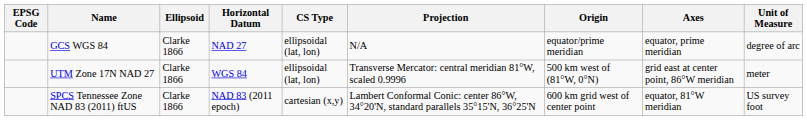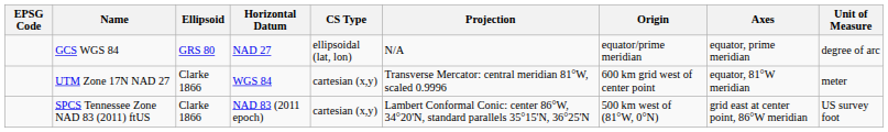GCS WGS 84 | Ellipsoid: Clarke 1866 -> GRS 80
UTM Zone 17N NAD 27 | CS Type: ellipsoidal (lat, lon) -> cartesian (x,y)
UTM Zone 17N NAD 27 | Origin: 500 km west of (81°W, 0°N) -> 600 km grid west of center point
UTM Zone 17N NAD 27 | Axes: grid east at center point, 86°W meridian -> equator, 81°W meridian
SPCS Tennessee Zone NAD 83 (2011) ftUS | Origin: 600 km grid west of center point -> 500 km west of (81°W, 0°N)
SPCS Tennessee Zone NAD 83 (2011) ftUS | Axes: equator, 81°W meridian -> grid east at center point, 86°W meridian
